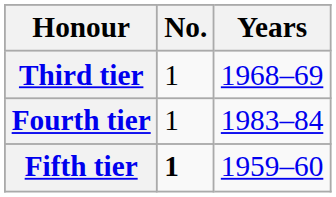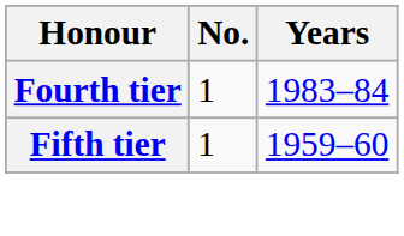- row: Third tier | 1 | 1968–69
Fifth tier | No.: bold -> normal
